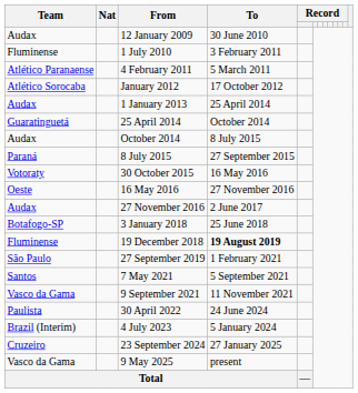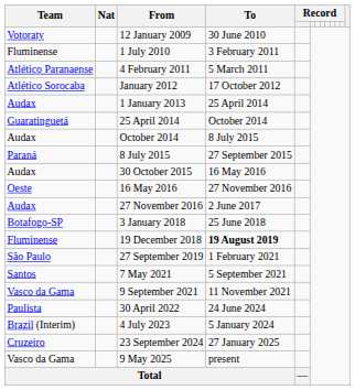12 January 2009 | Team: Audax -> Votoraty
30 October 2015 | Team: Votoraty -> Audax
